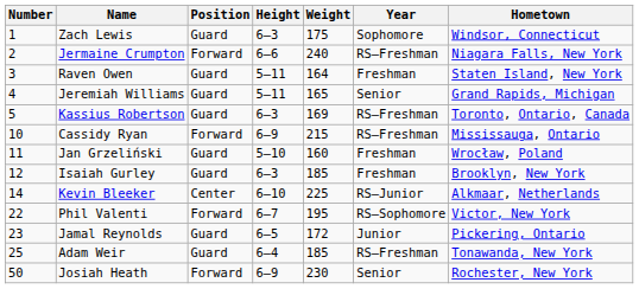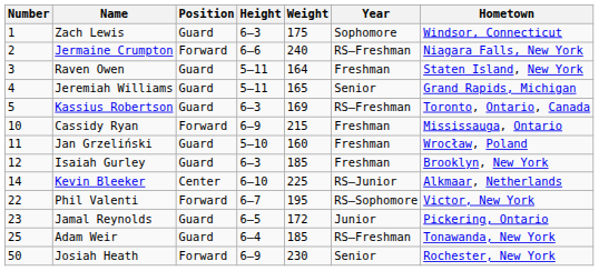Cassidy Ryan | Year: RS–Freshman -> Freshman
